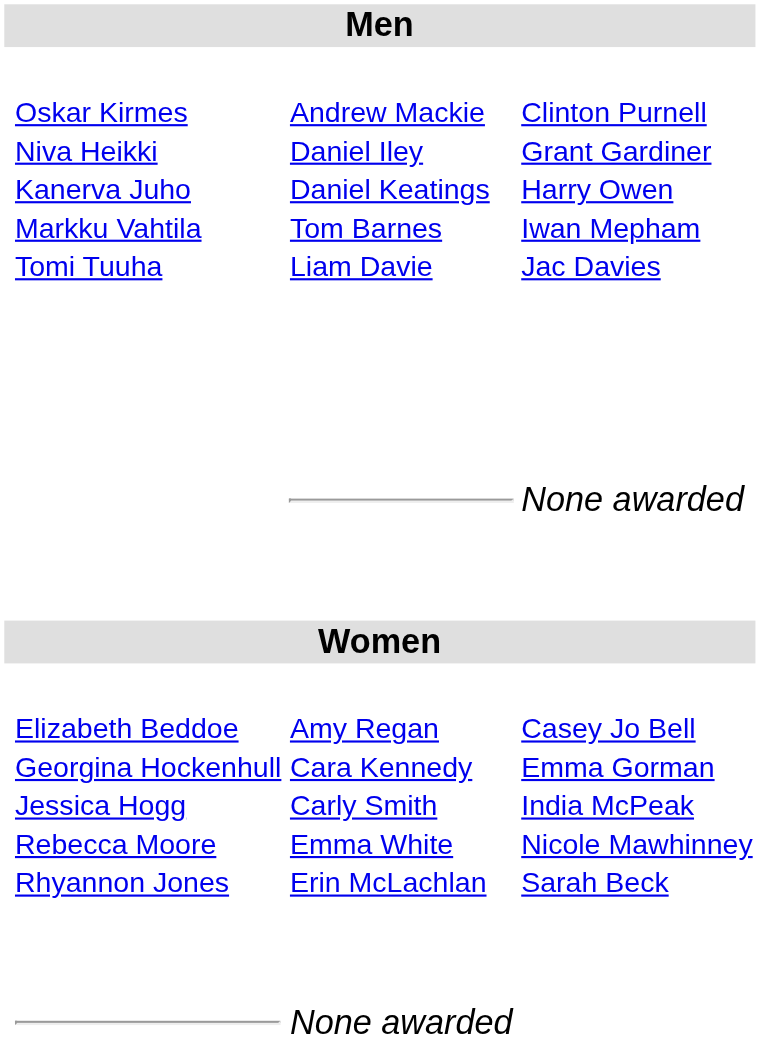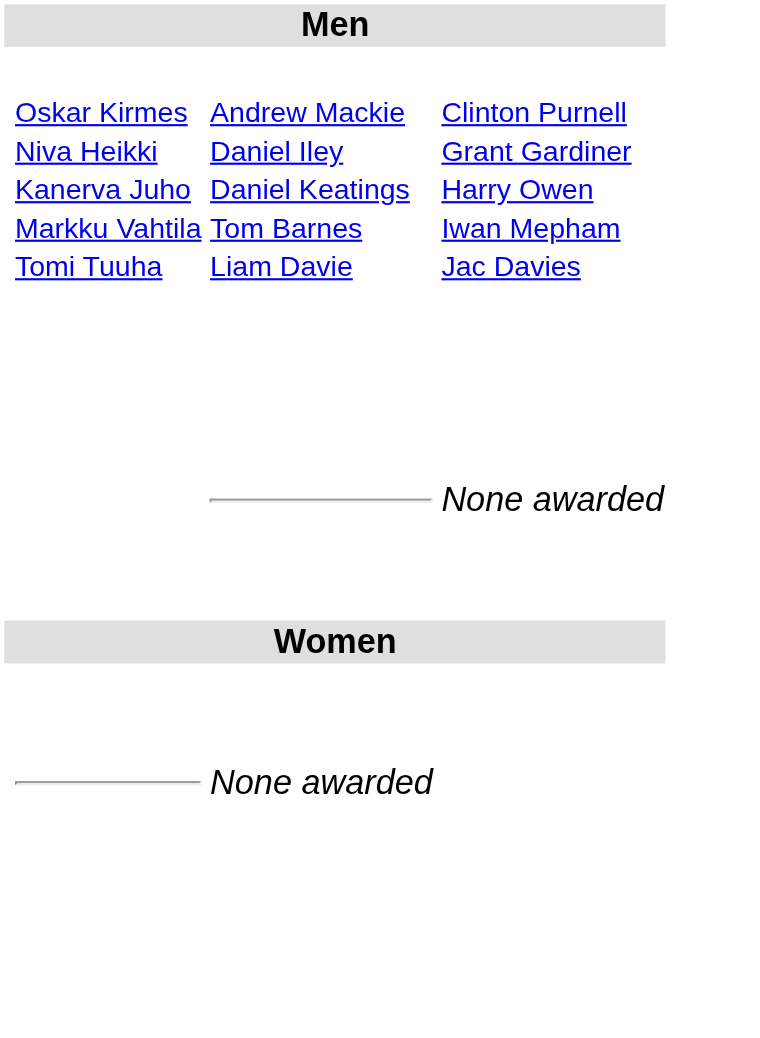- row: Elizabeth Beddoe Georgina Hockenhull Jessica Hogg Rebecca Moore Rhyannon Jones | Amy Regan Cara Kennedy Carly Smith Emma White Erin McLachlan | Casey Jo Bell Emma Gorman India McPeak Nicole Mawhinney Sarah Beck
